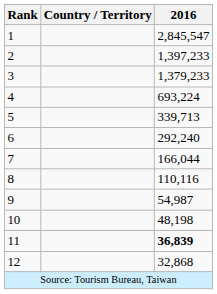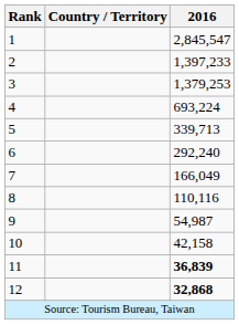3 | 2016: 1,379,233 -> 1,379,253
7 | 2016: 166,044 -> 166,049
10 | 2016: 48,198 -> 42,158
12 | 2016: normal -> bold
